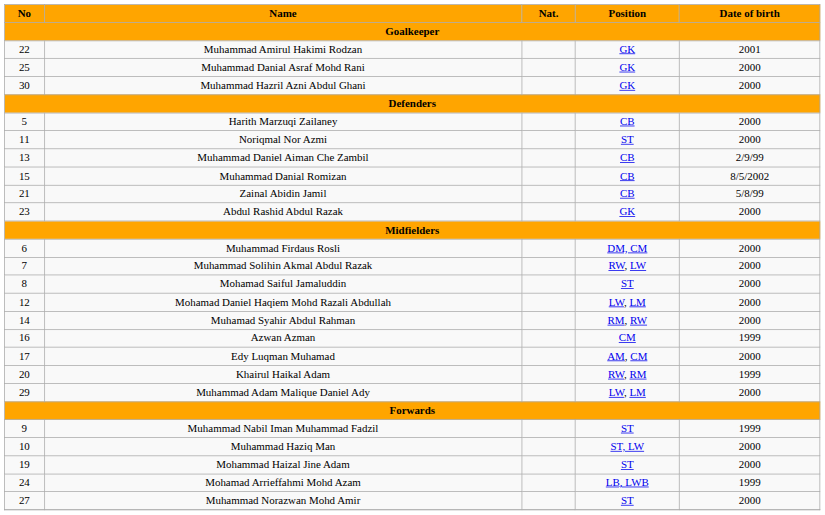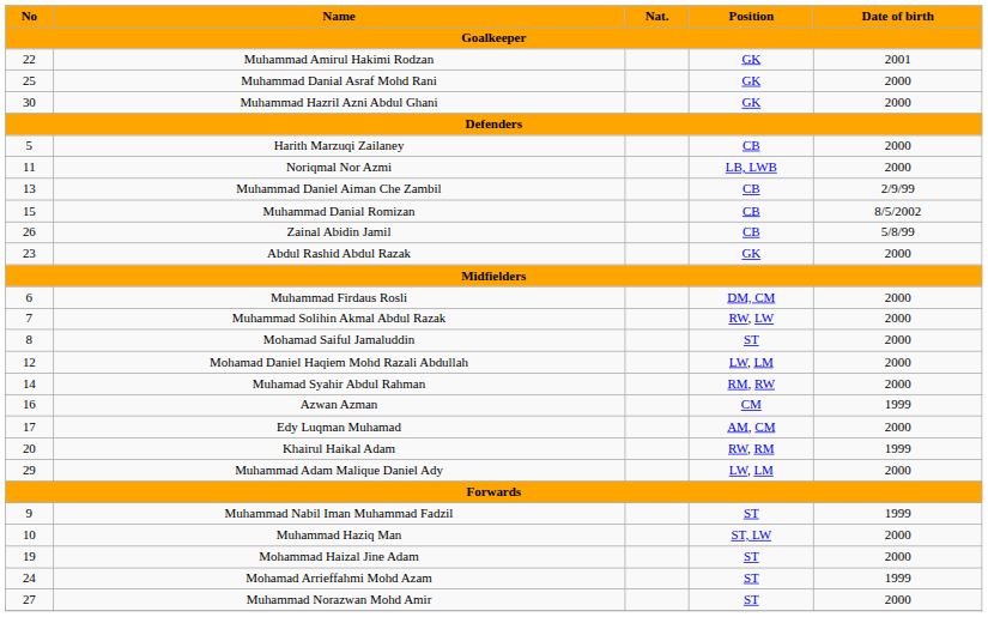Noriqmal Nor Azmi | Position: ST -> LB, LWB
Zainal Abidin Jamil | No: 21 -> 26
Mohamad Arrieffahmi Mohd Azam | Position: LB, LWB -> ST
